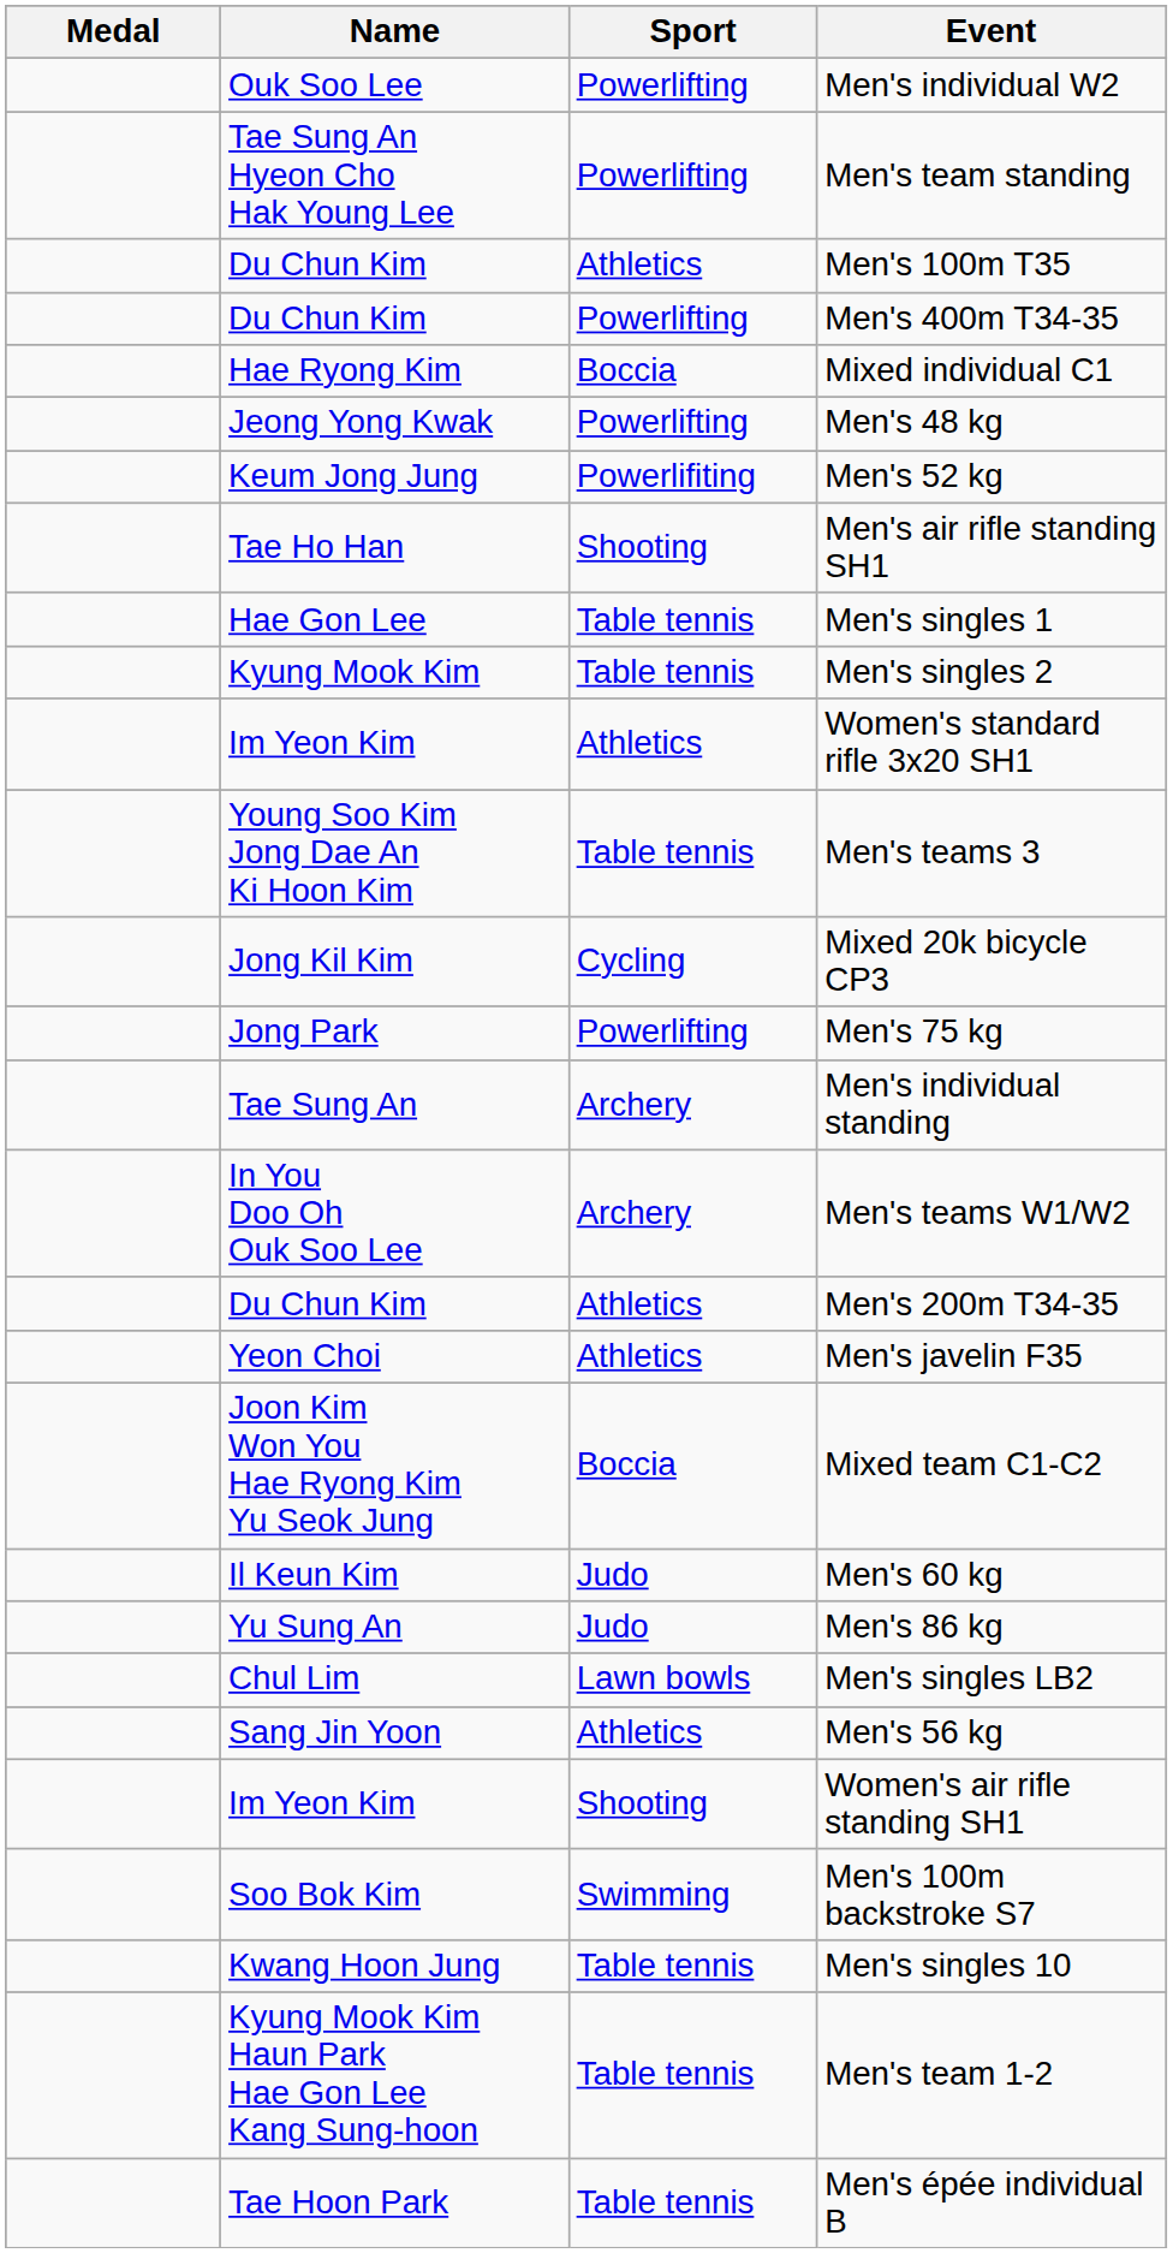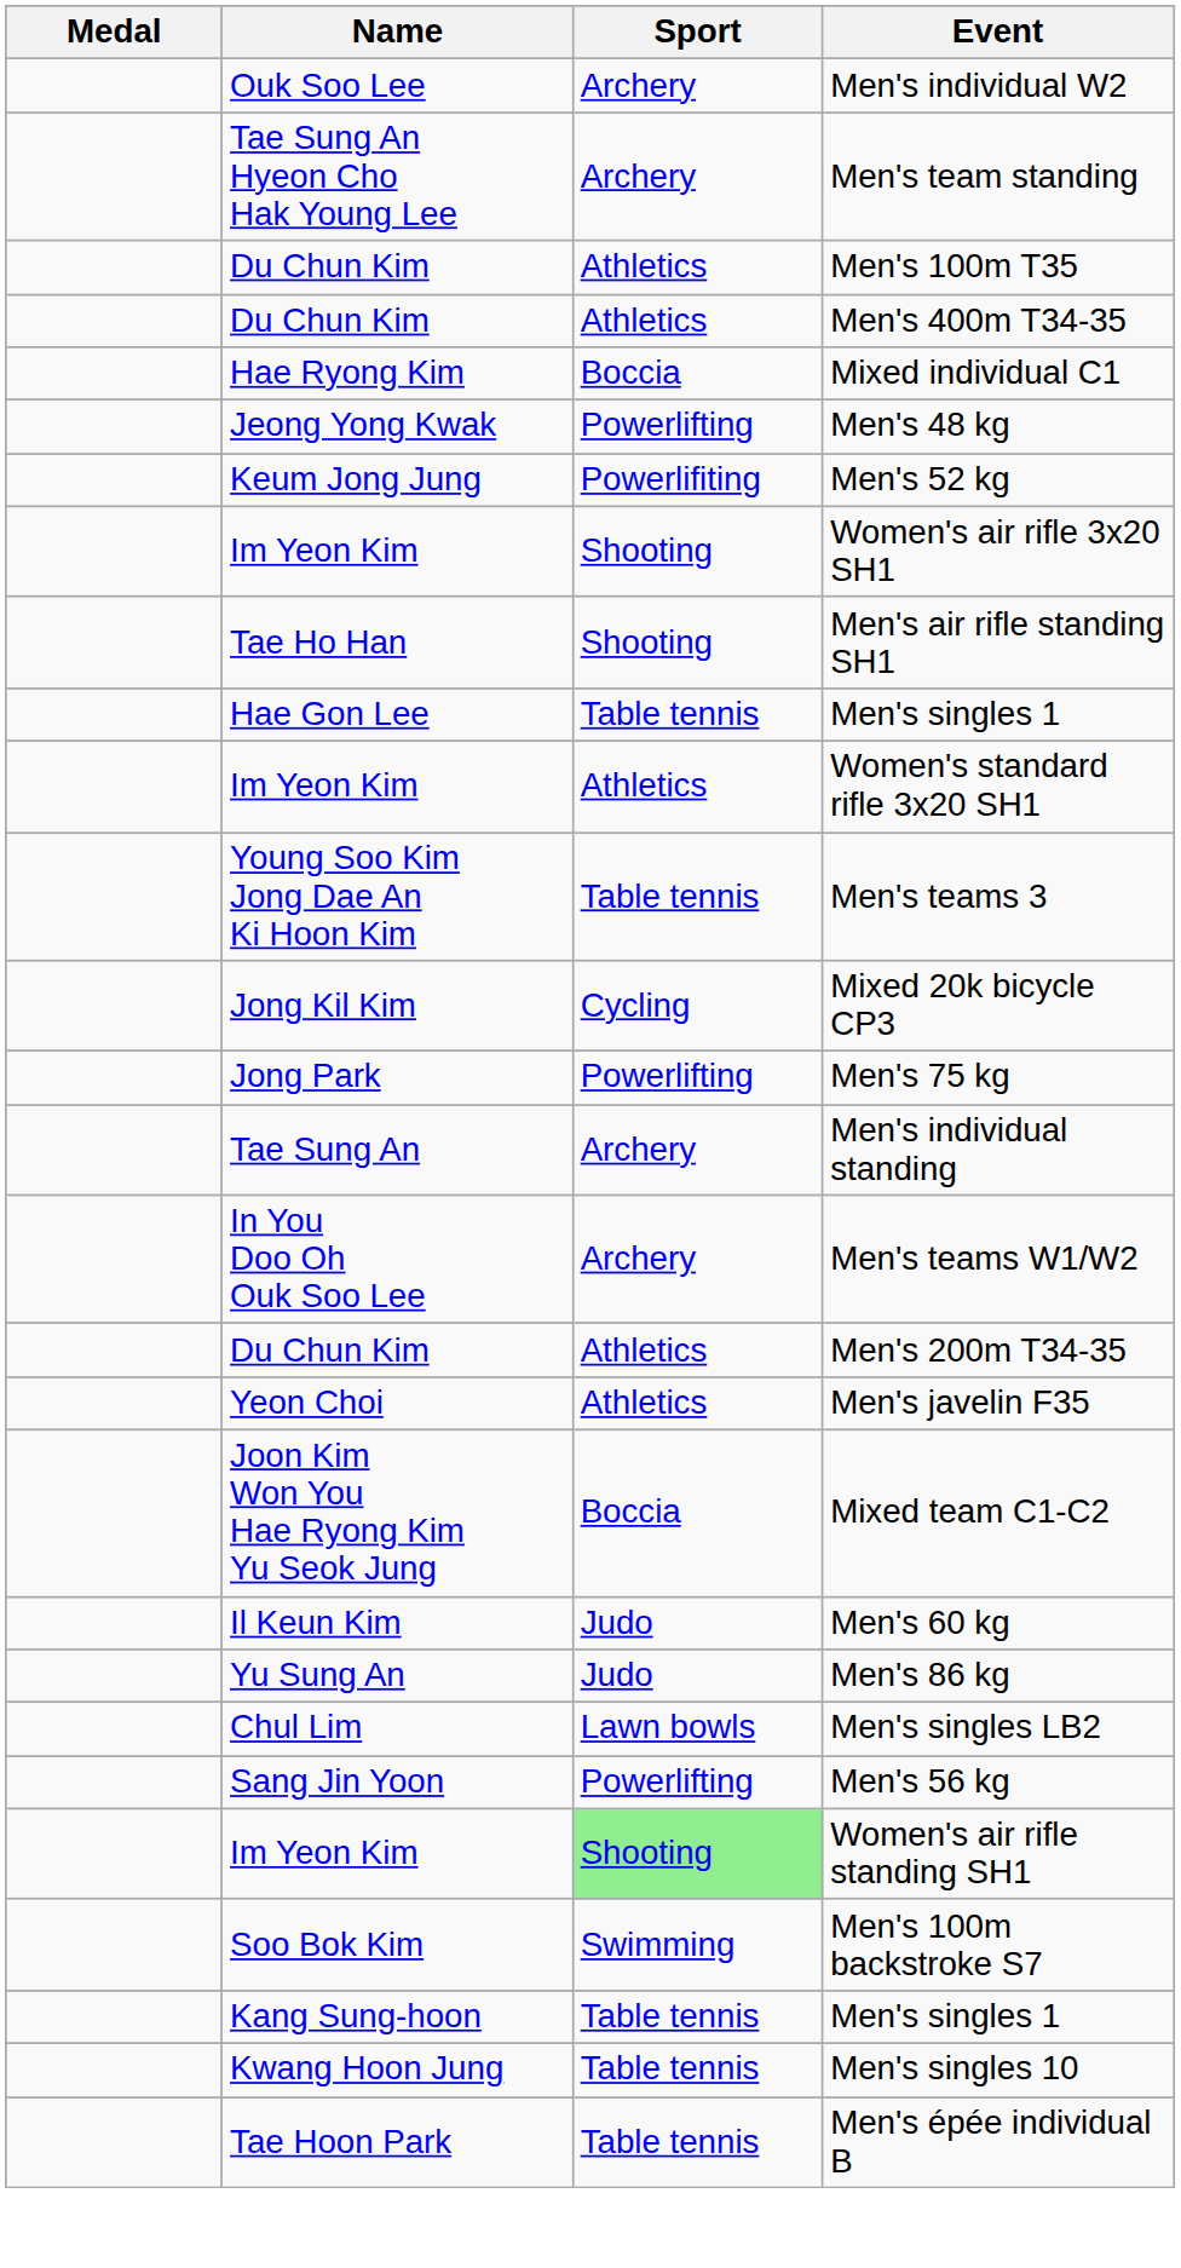Men's individual W2 | Sport: Powerlifting -> Archery
Men's team standing | Sport: Powerlifting -> Archery
Men's 400m T34-35 | Sport: Powerlifting -> Athletics
+ row: Im Yeon Kim | Shooting | Women's air rifle 3x20 SH1
- row: Kyung Mook Kim | Table tennis | Men's singles 2
Men's 56 kg | Sport: Athletics -> Powerlifting
Women's air rifle standing SH1 | Sport: no background -> lightgreen background
+ row: Kang Sung-hoon | Table tennis | Men's singles 1
- row: Kyung Mook Kim Haun Park Hae Gon Lee Kang Sung-hoon | Table tennis | Men's team 1-2
